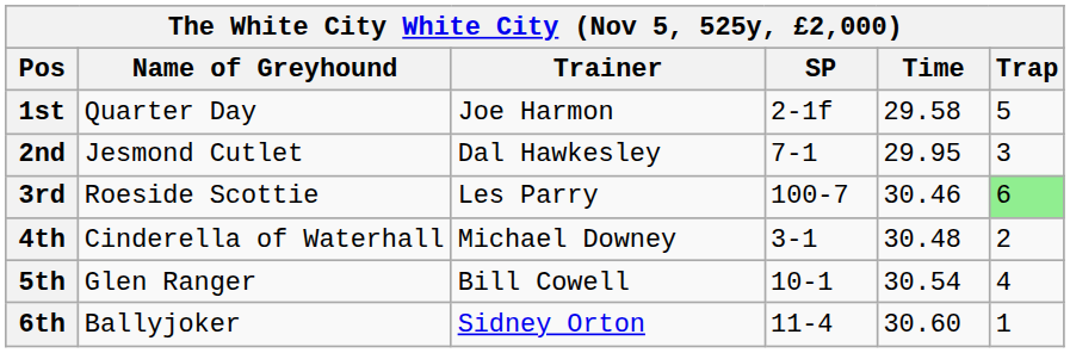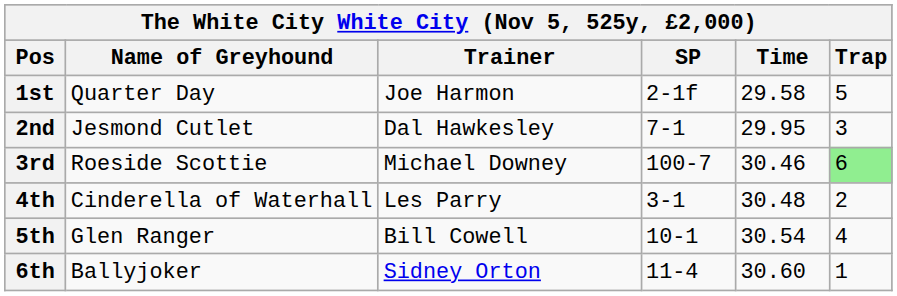3rd | Trainer: Les Parry -> Michael Downey
4th | Trainer: Michael Downey -> Les Parry
